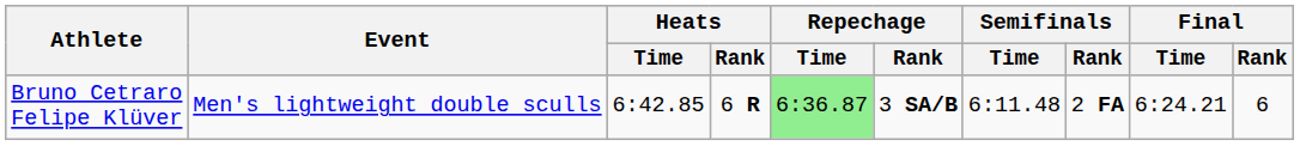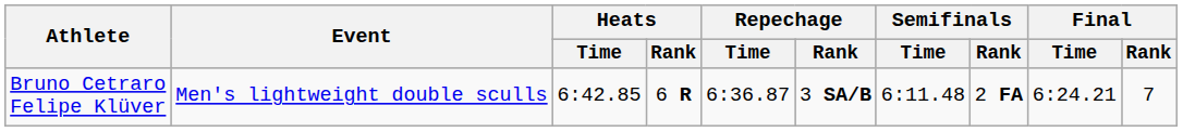Bruno Cetraro Felipe Klüver | Repechage / Time: lightgreen background -> no background
Bruno Cetraro Felipe Klüver | Final / Rank: 6 -> 7
